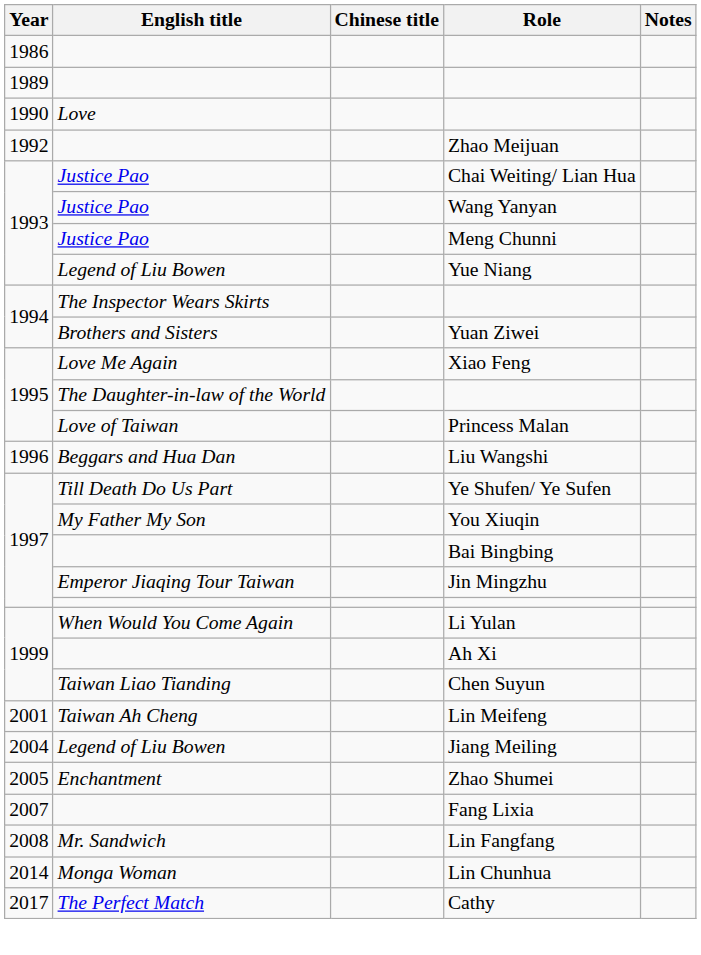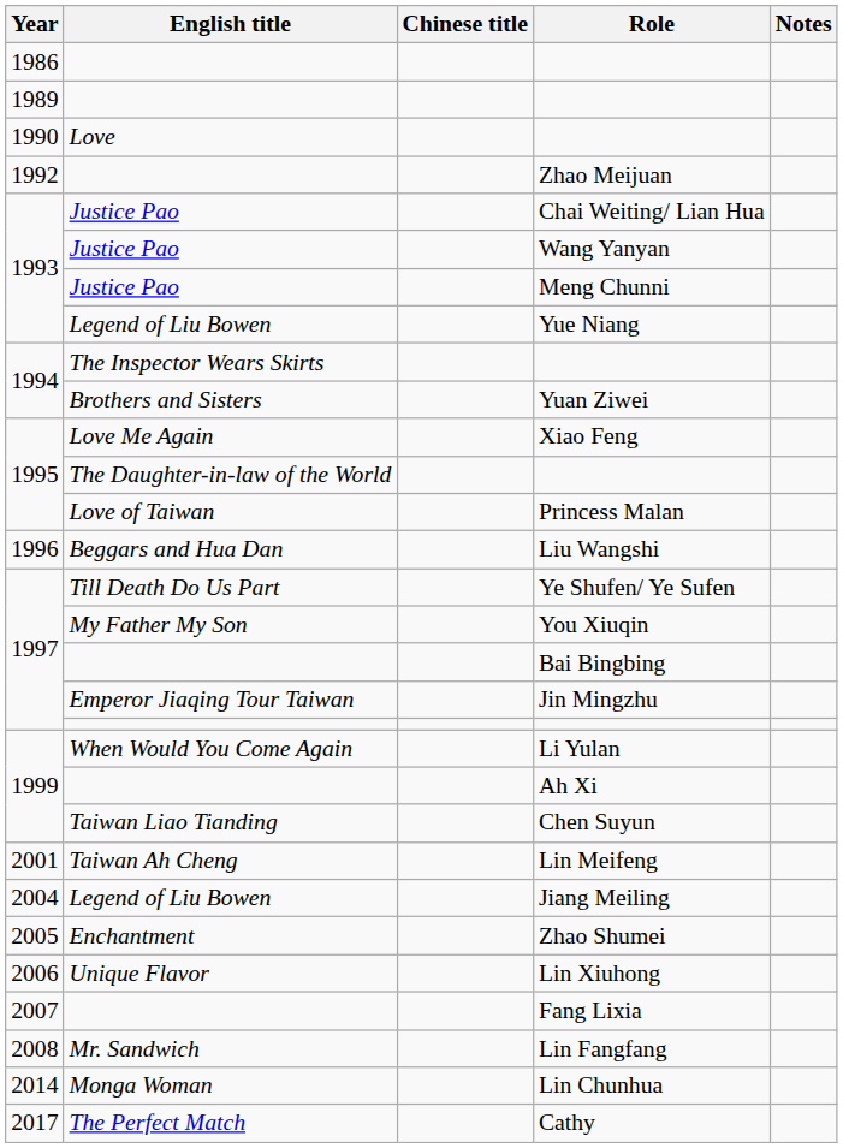+ row: 2006 | Unique Flavor | Lin Xiuhong
